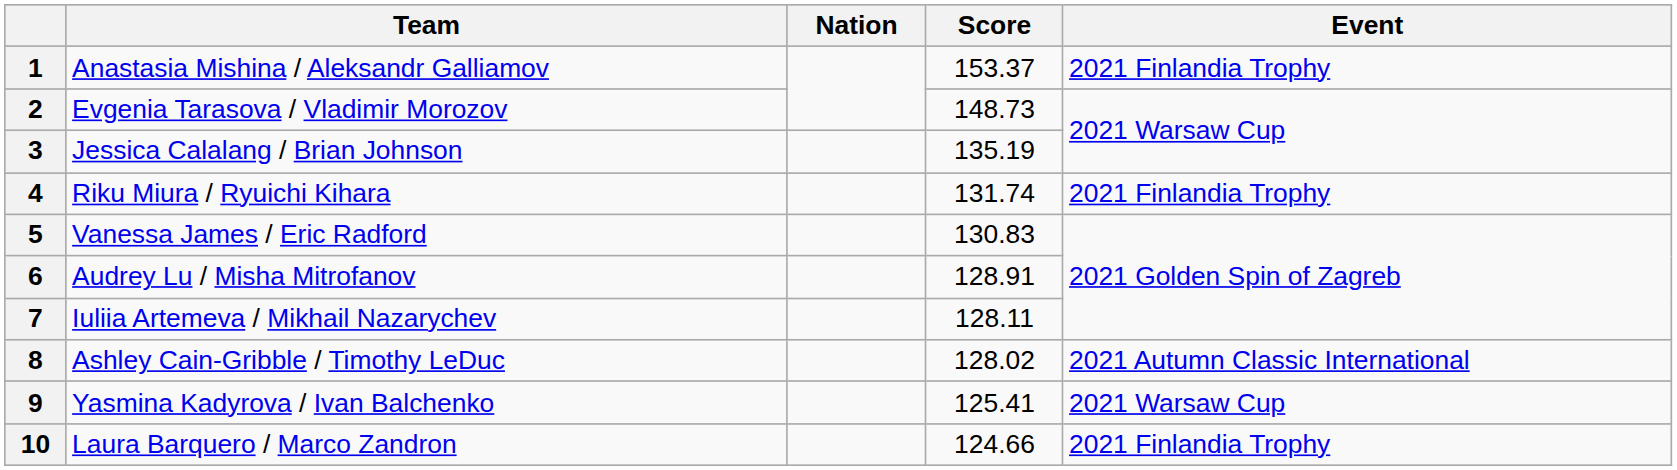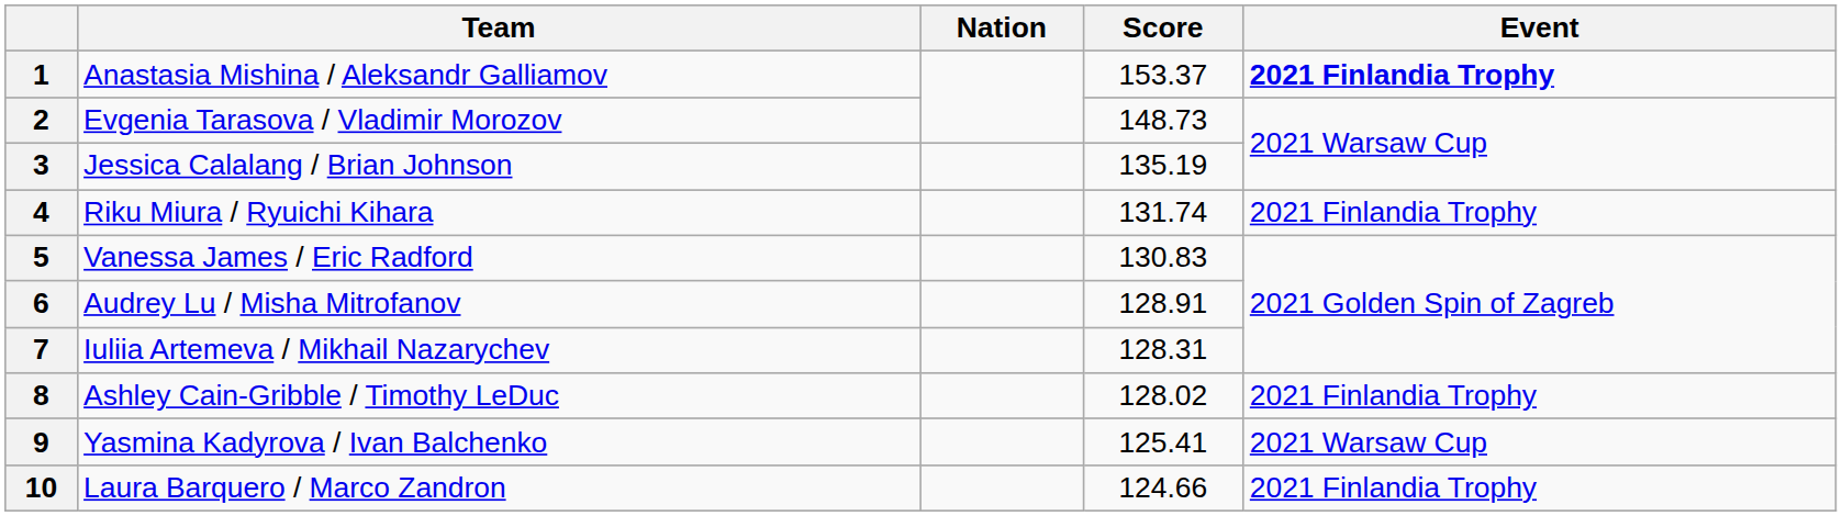1 | Event: normal -> bold
7 | Score: 128.11 -> 128.31
8 | Event: 2021 Autumn Classic International -> 2021 Finlandia Trophy
